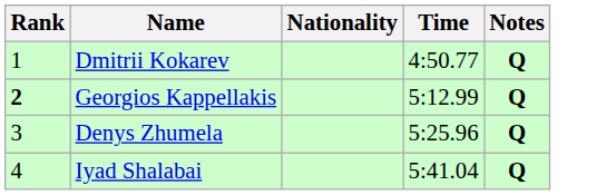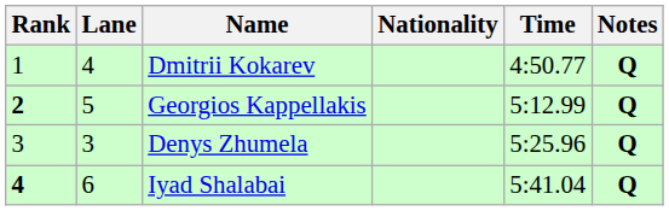+ column: Lane | 4 | 5 | 3 | 6
Iyad Shalabai | Rank: normal -> bold
